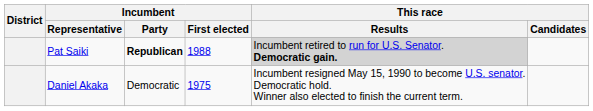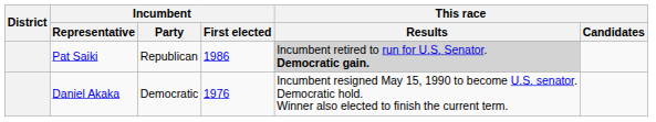Pat Saiki | Incumbent / Party: bold -> normal
Pat Saiki | Incumbent / First elected: 1988 -> 1986
Daniel Akaka | Incumbent / First elected: 1975 -> 1976
